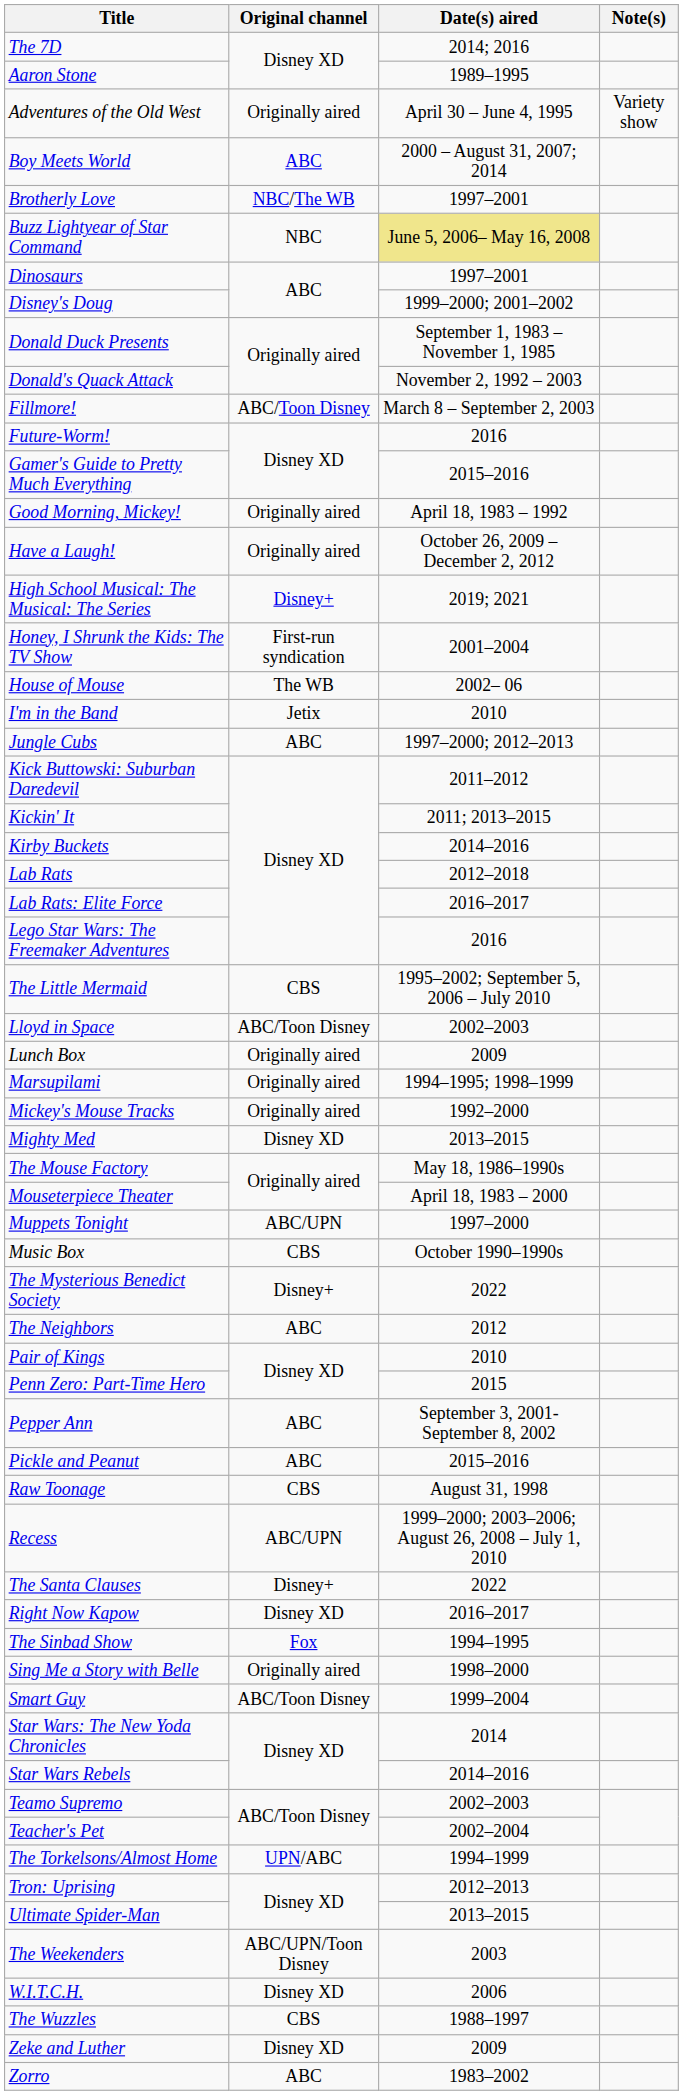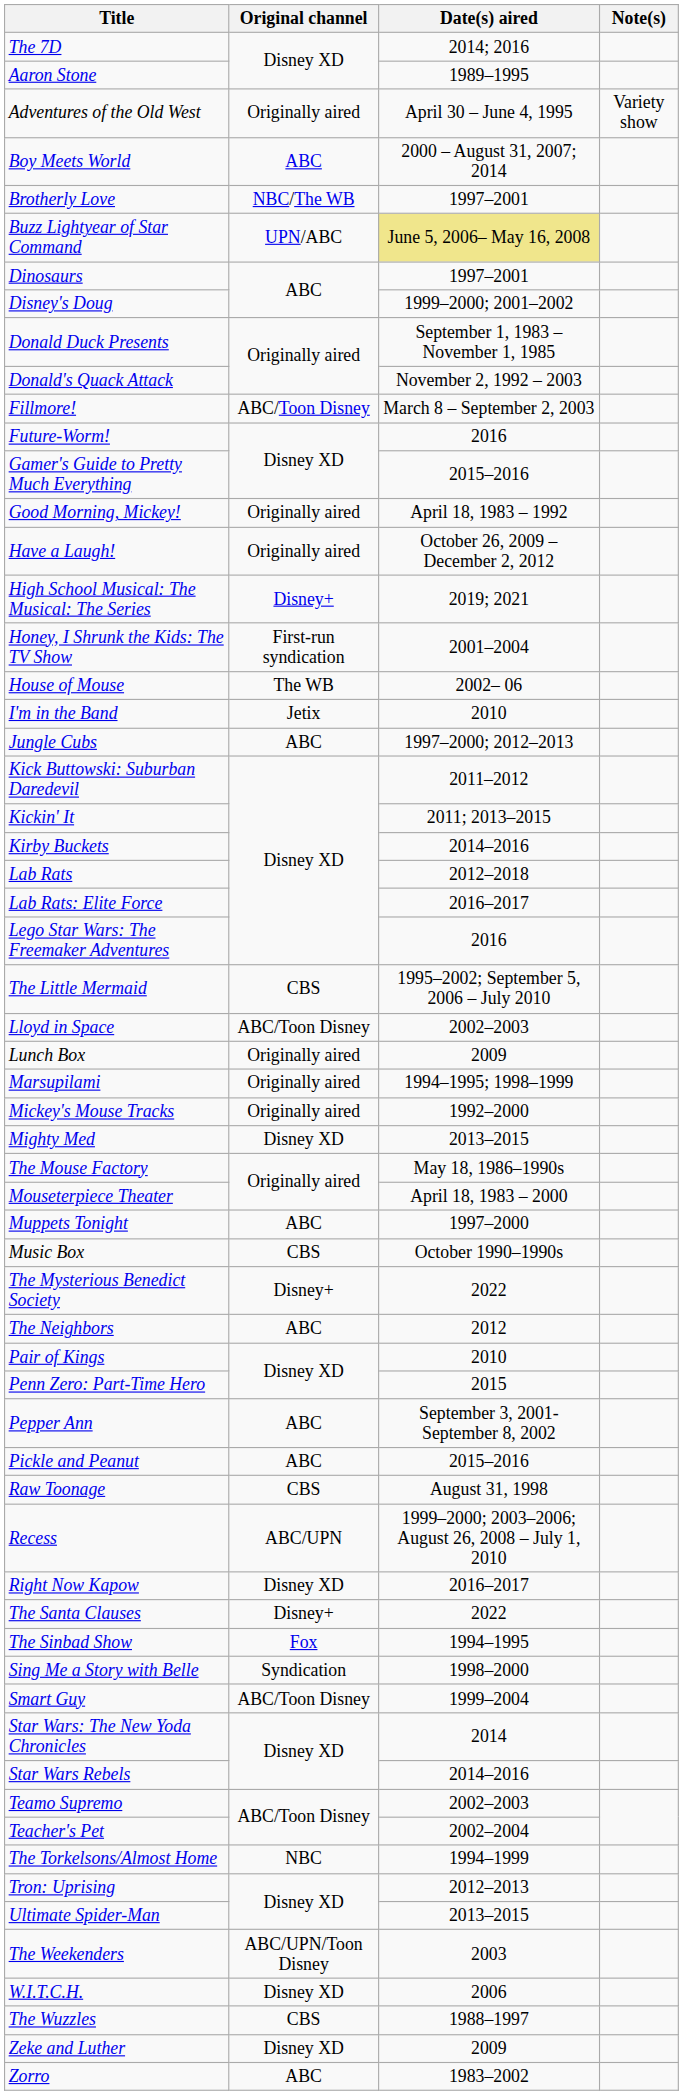Buzz Lightyear of Star Command | Original channel: NBC -> UPN/ABC
Muppets Tonight | Original channel: ABC/UPN -> ABC
rows swapped: Right Now Kapow <-> The Santa Clauses
Sing Me a Story with Belle | Original channel: Originally aired -> Syndication
The Torkelsons/Almost Home | Original channel: UPN/ABC -> NBC
